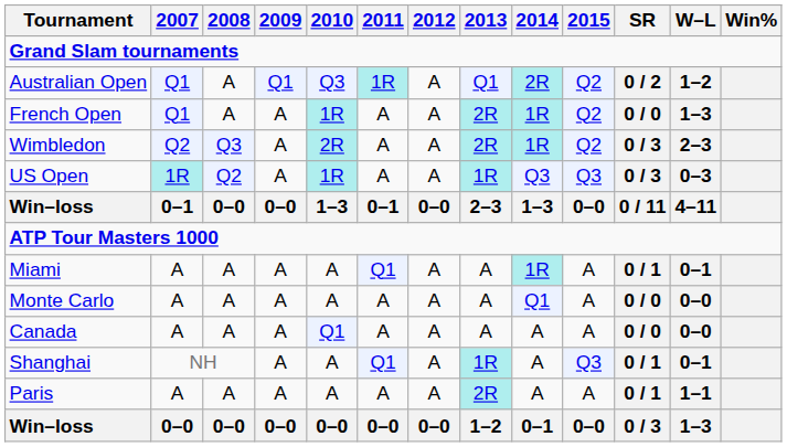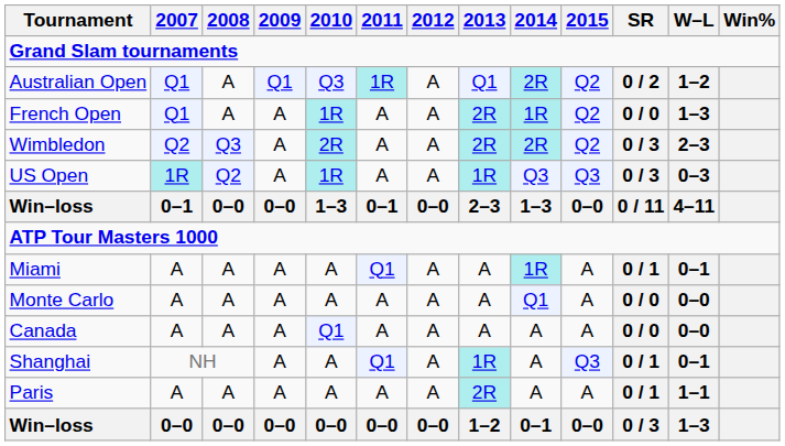Wimbledon | 2014: 1R -> 2R
